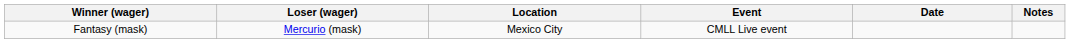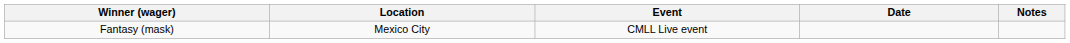- column: Loser (wager) | Mercurio (mask)
